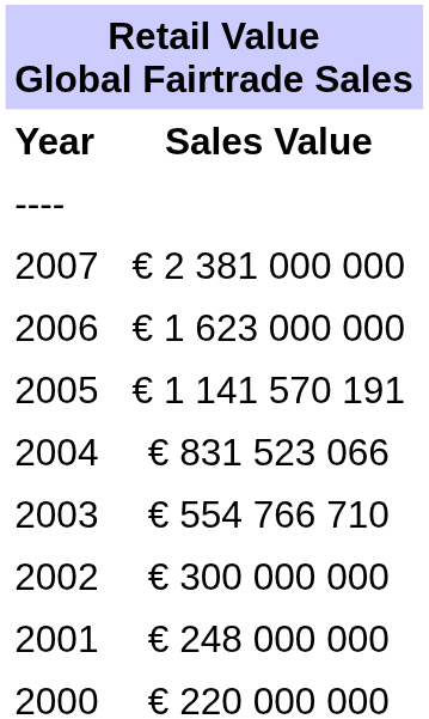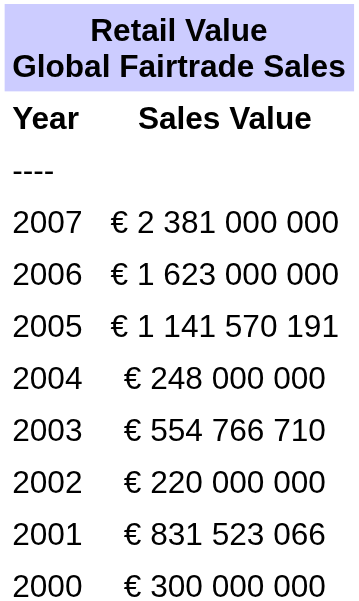2004 | Retail Value Global Fairtrade Sales / Sales Value: € 831 523 066 -> € 248 000 000
2002 | Retail Value Global Fairtrade Sales / Sales Value: € 300 000 000 -> € 220 000 000
2001 | Retail Value Global Fairtrade Sales / Sales Value: € 248 000 000 -> € 831 523 066
2000 | Retail Value Global Fairtrade Sales / Sales Value: € 220 000 000 -> € 300 000 000
